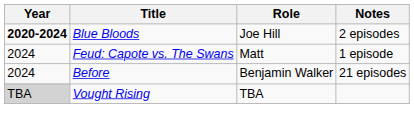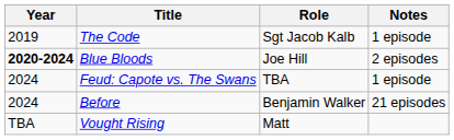+ row: 2019 | The Code | Sgt Jacob Kalb | 1 episode
Feud: Capote vs. The Swans | Role: Matt -> TBA
Vought Rising | Year: lightgrey background -> no background
Vought Rising | Role: TBA -> Matt
